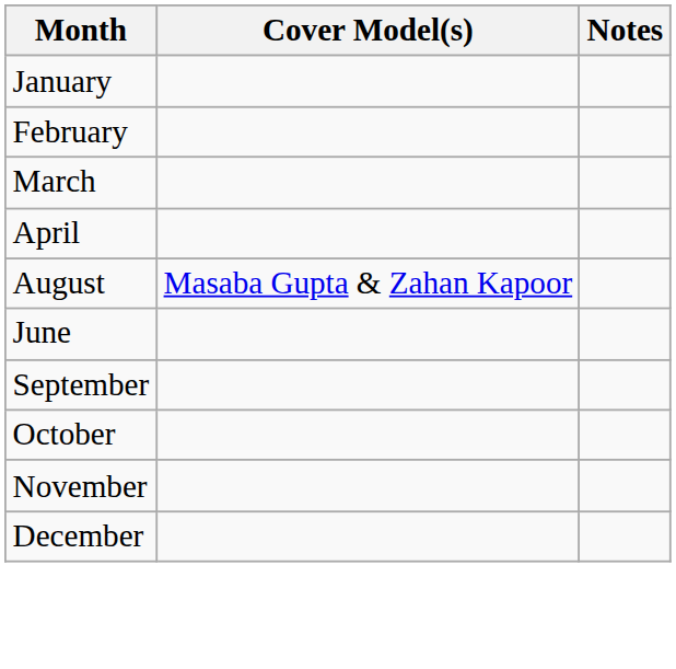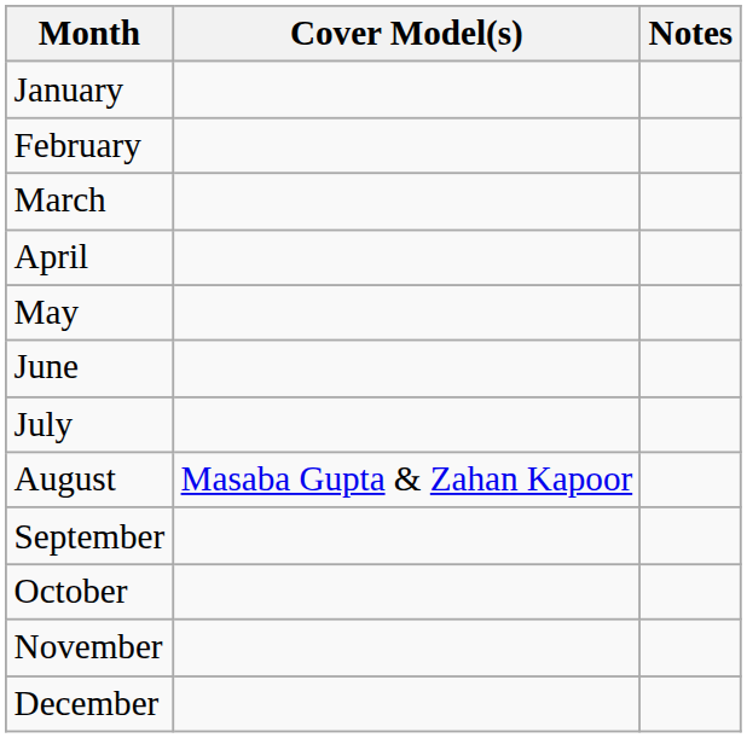+ row: May
rows swapped: June <-> August
+ row: July
